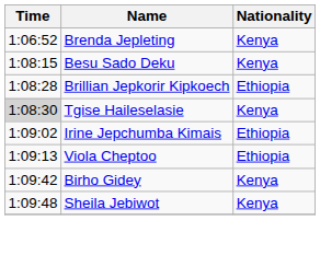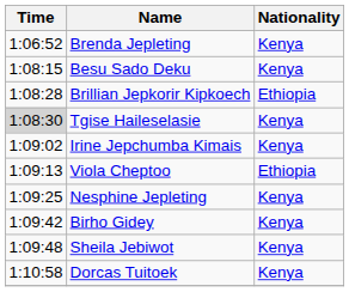Irine Jepchumba Kimais | Nationality: Ethiopia -> Kenya
+ row: 1:09:25 | Nesphine Jepleting | Kenya
+ row: 1:10:58 | Dorcas Tuitoek | Kenya
